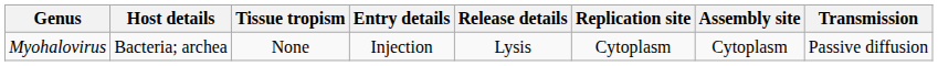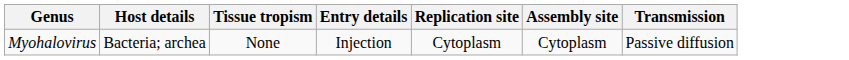- column: Release details | Lysis
